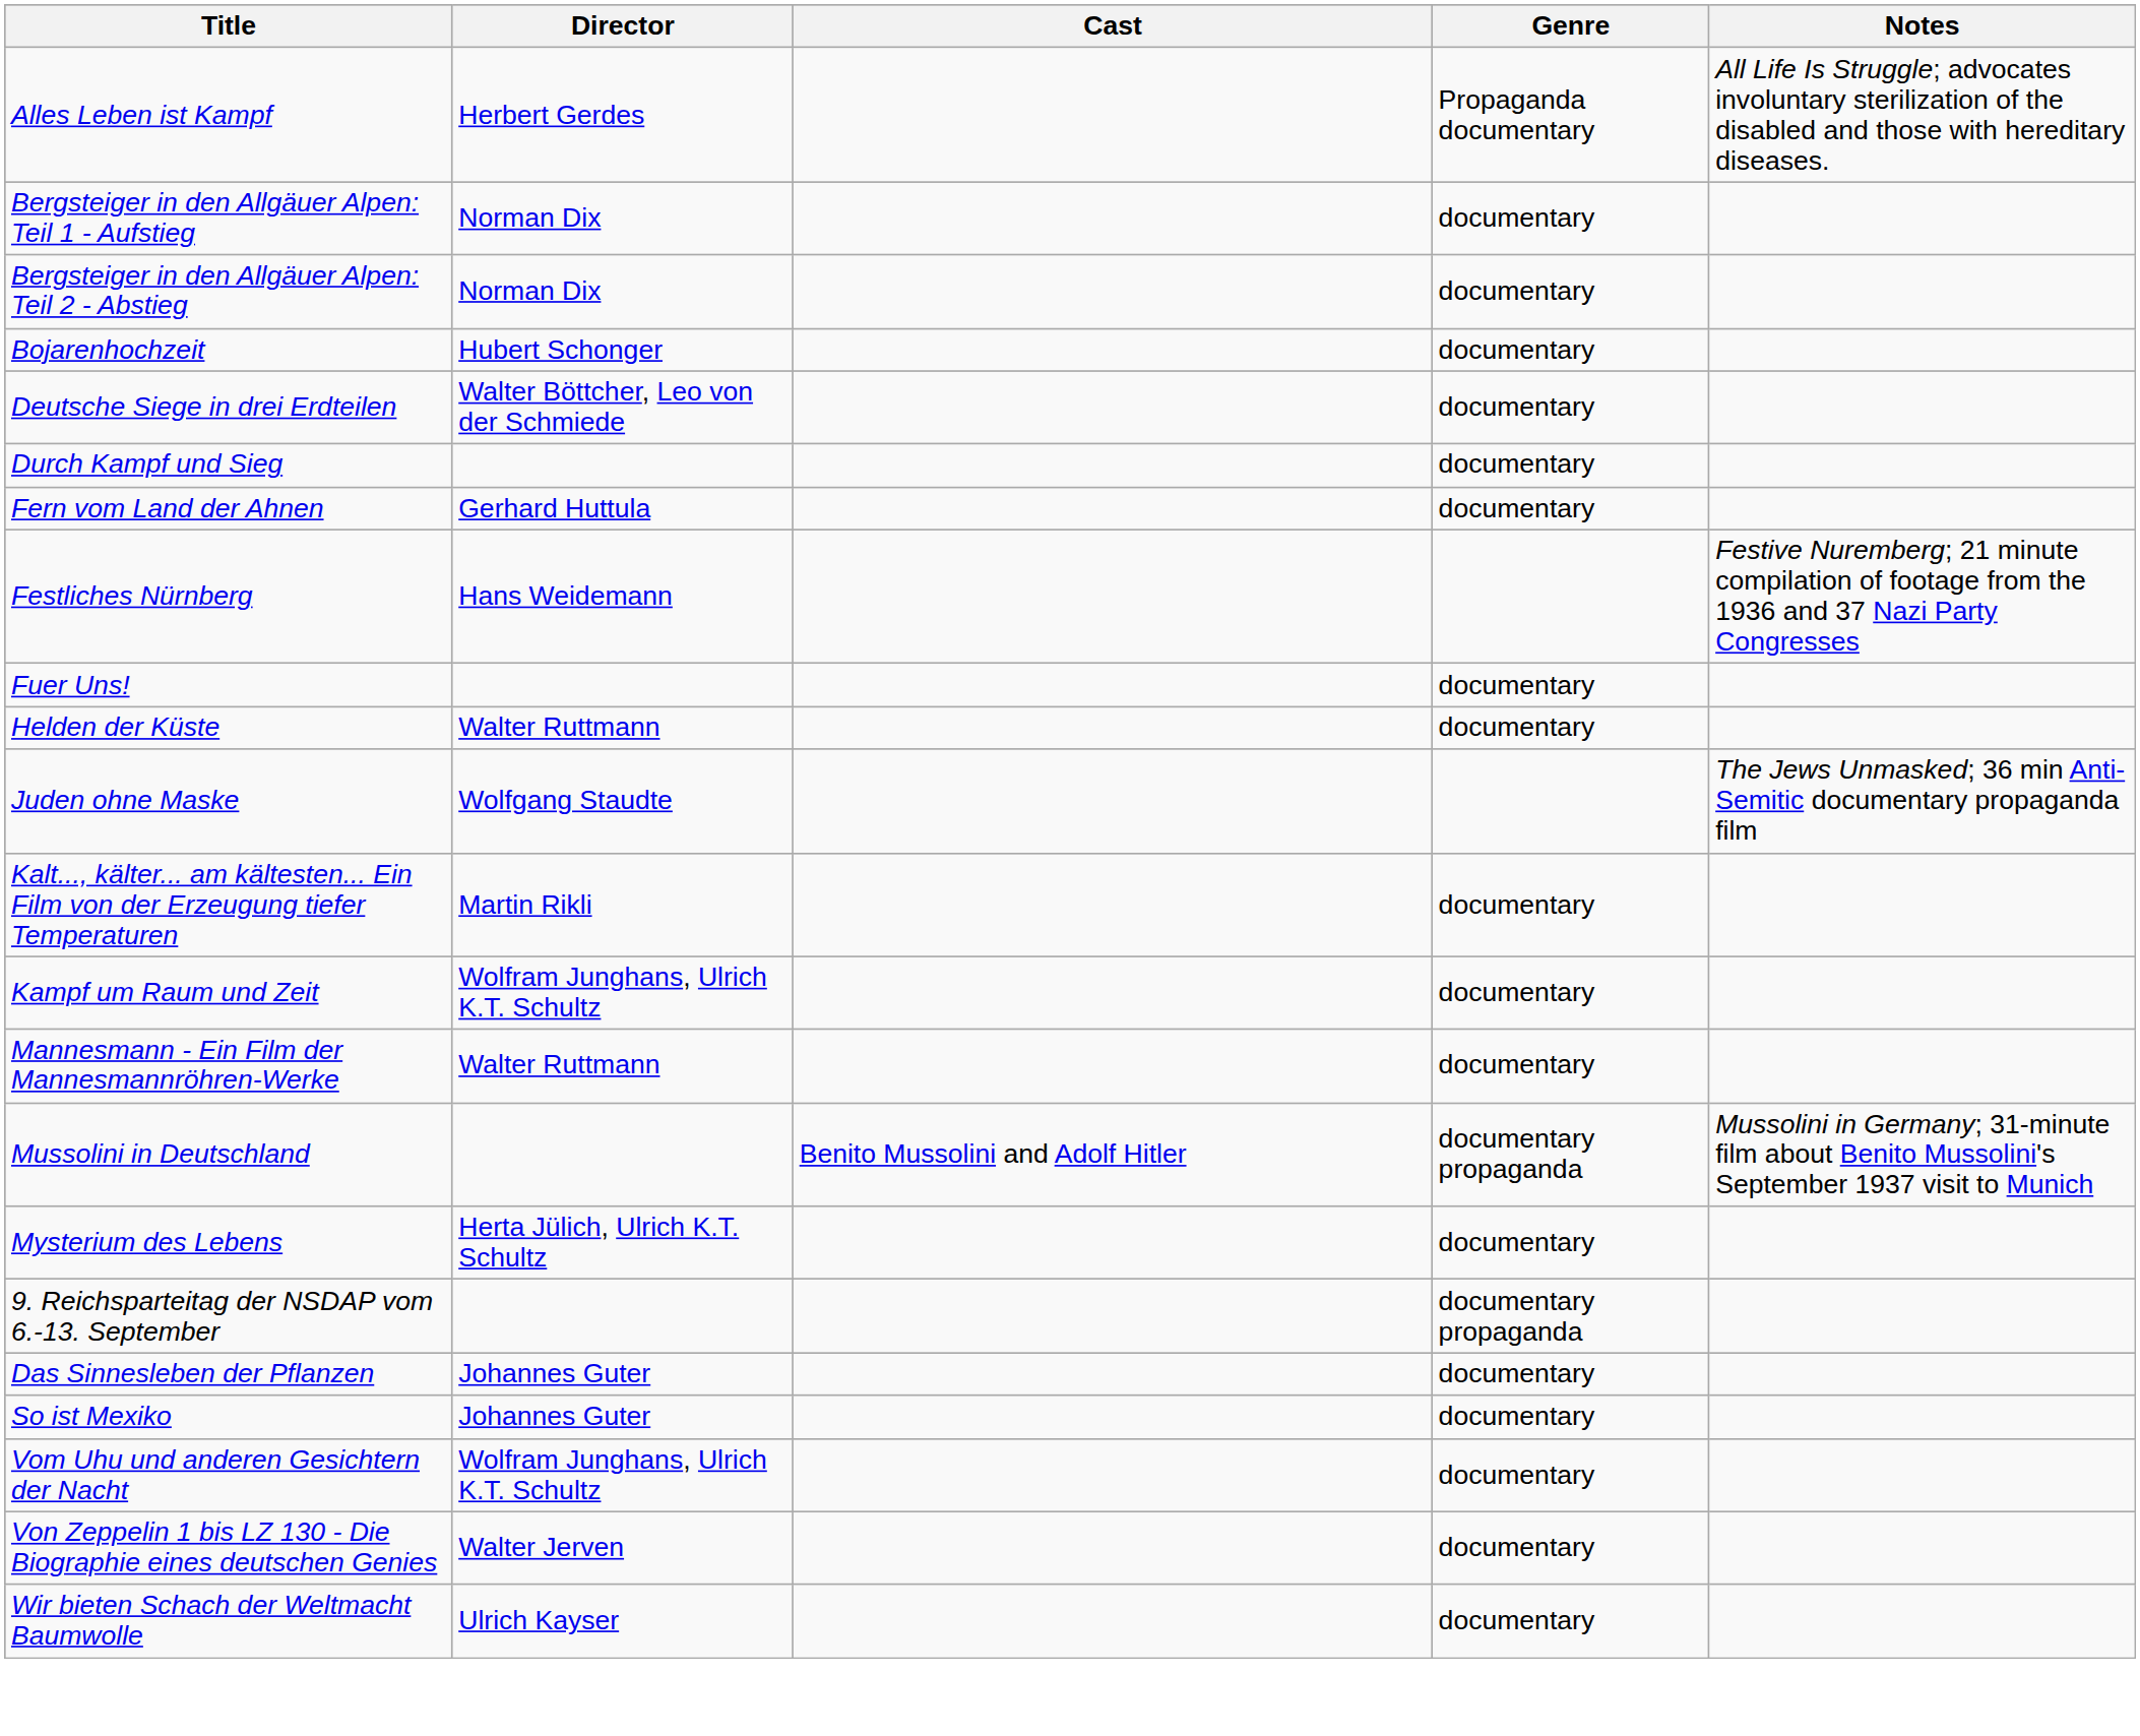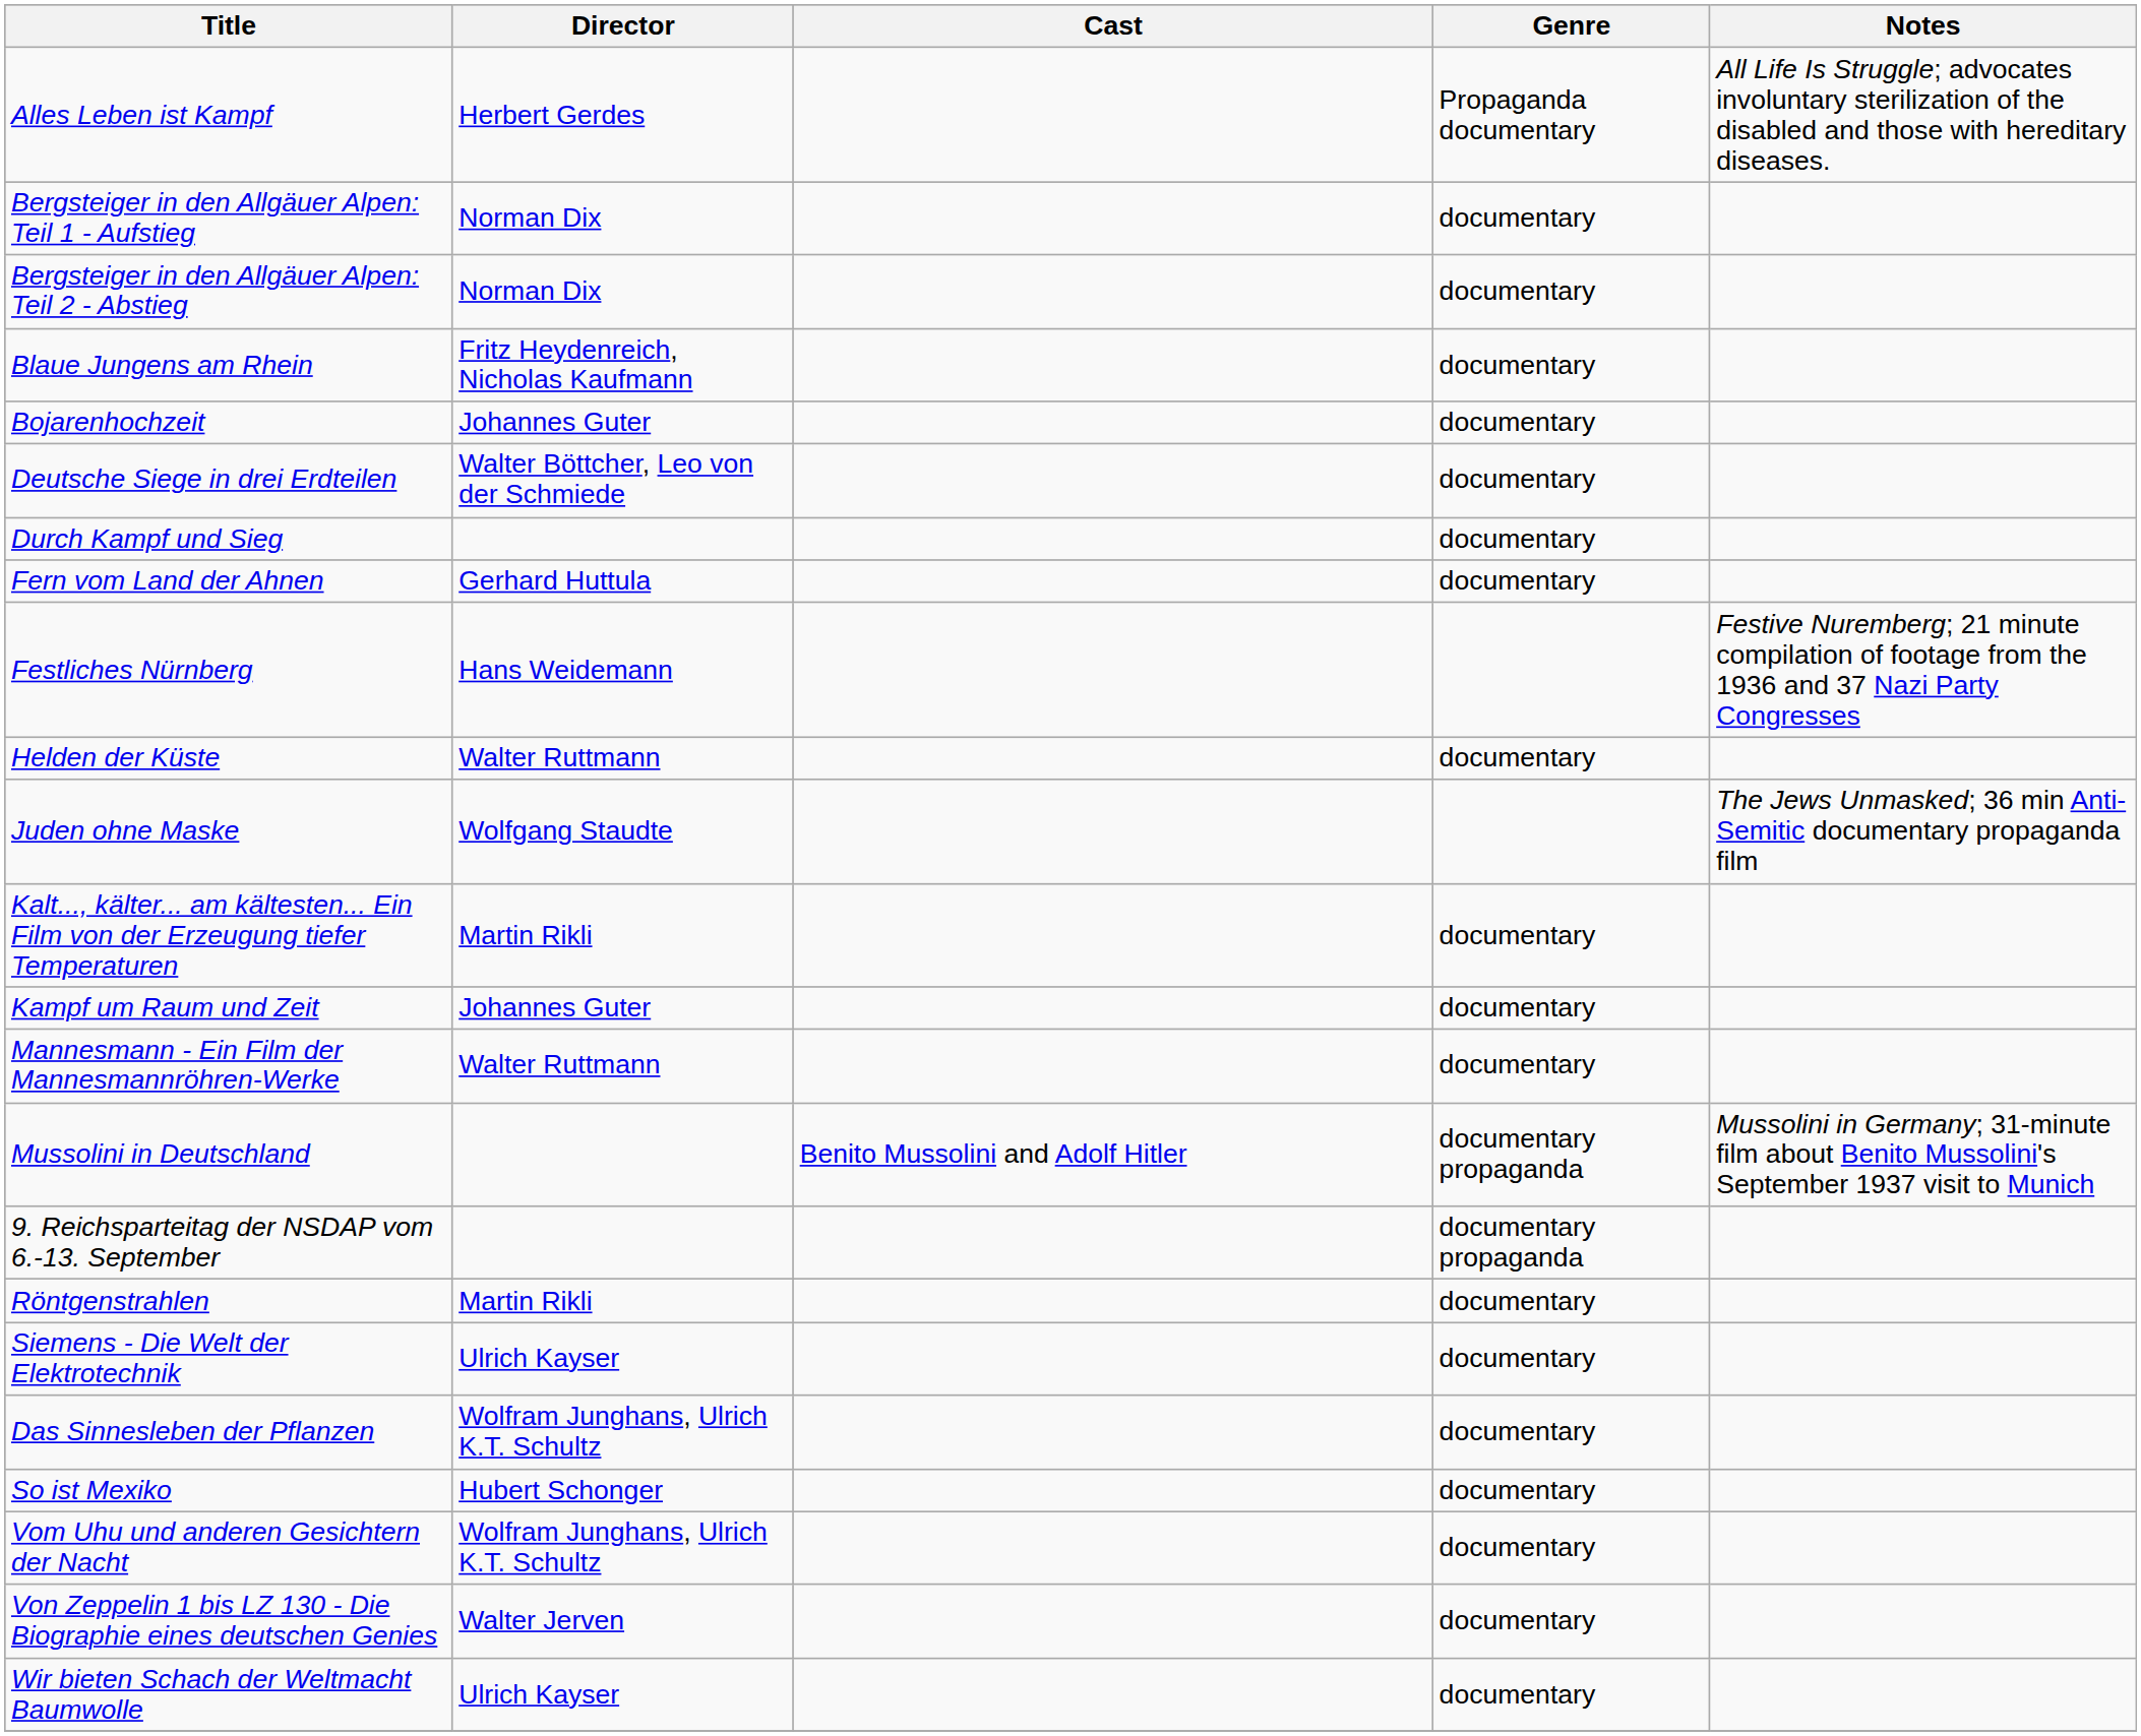+ row: Blaue Jungens am Rhein | Fritz Heydenreich, Nicholas Kaufmann | documentary
Bojarenhochzeit | Director: Hubert Schonger -> Johannes Guter
- row: Fuer Uns! | documentary
Kampf um Raum und Zeit | Director: Wolfram Junghans, Ulrich K.T. Schultz -> Johannes Guter
- row: Mysterium des Lebens | Herta Jülich, Ulrich K.T. Schultz | documentary
+ row: Röntgenstrahlen | Martin Rikli | documentary
+ row: Siemens - Die Welt der Elektrotechnik | Ulrich Kayser | documentary
Das Sinnesleben der Pflanzen | Director: Johannes Guter -> Wolfram Junghans, Ulrich K.T. Schultz
So ist Mexiko | Director: Johannes Guter -> Hubert Schonger
